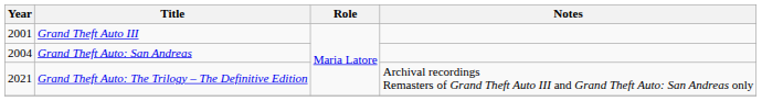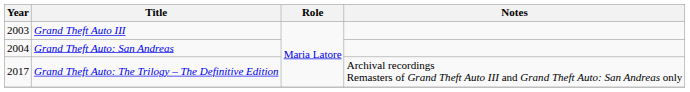Grand Theft Auto III | Year: 2001 -> 2003
Grand Theft Auto: The Trilogy – The Definitive Edition | Year: 2021 -> 2017
